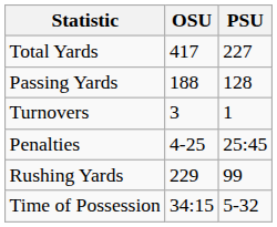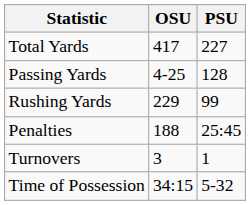Passing Yards | OSU: 188 -> 4-25
rows swapped: Rushing Yards <-> Turnovers
Penalties | OSU: 4-25 -> 188
